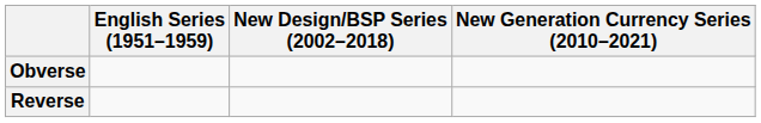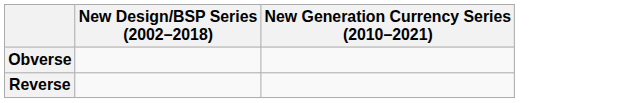- column: English Series (1951–1959)
